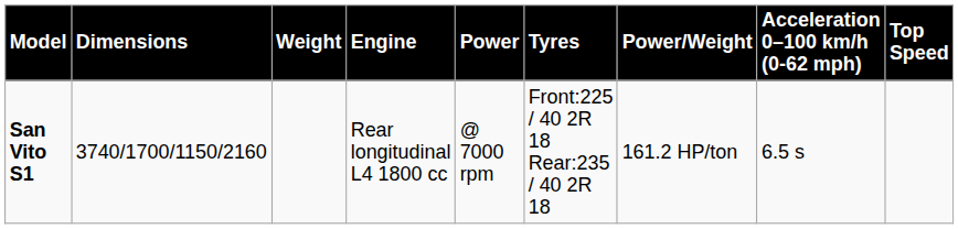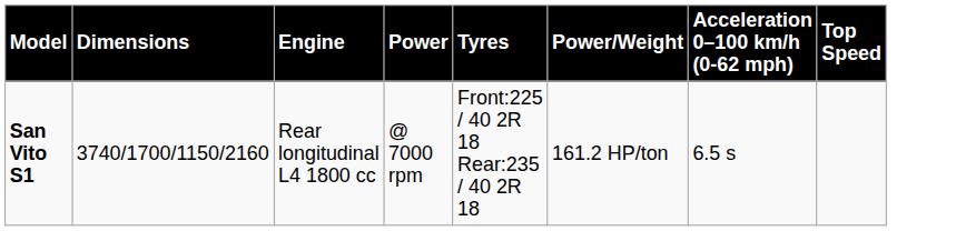- column: Weight
